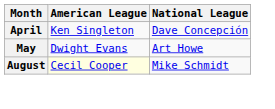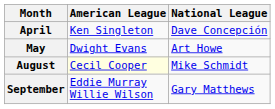+ row: September | Eddie Murray Willie Wilson | Gary Matthews
